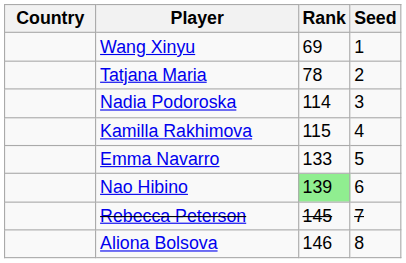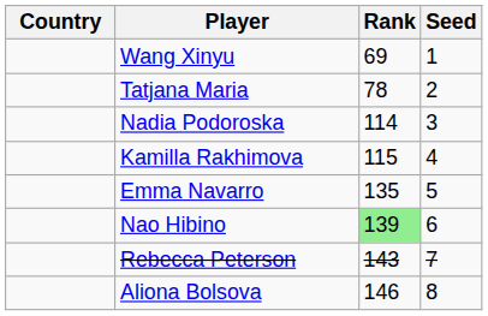Emma Navarro | Rank: 133 -> 135
Rebecca Peterson | Rank: 145 -> 143
